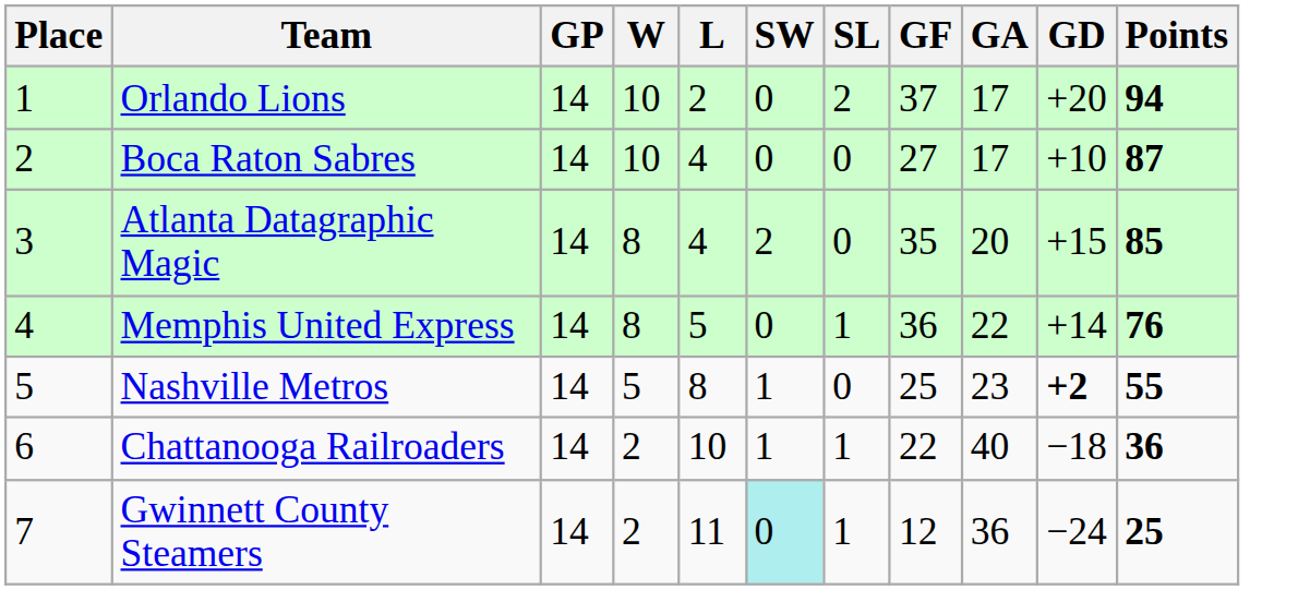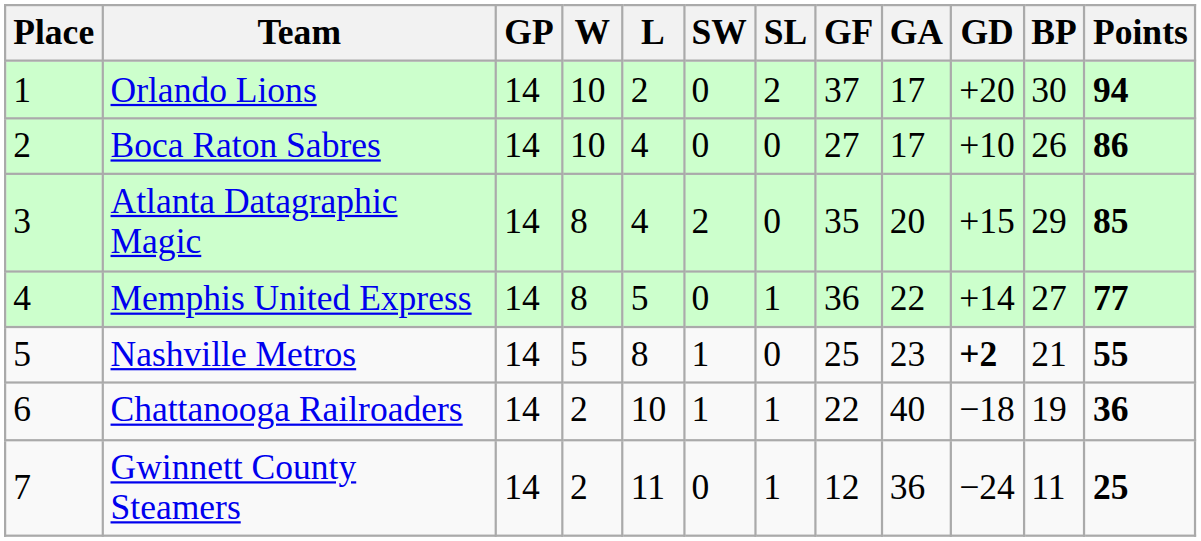+ column: BP | 30 | 26 | 29 | 27 | 21 | 19 | 11
Boca Raton Sabres | Points: 87 -> 86
Memphis United Express | Points: 76 -> 77
Gwinnett County Steamers | SW: paleturquoise background -> no background
